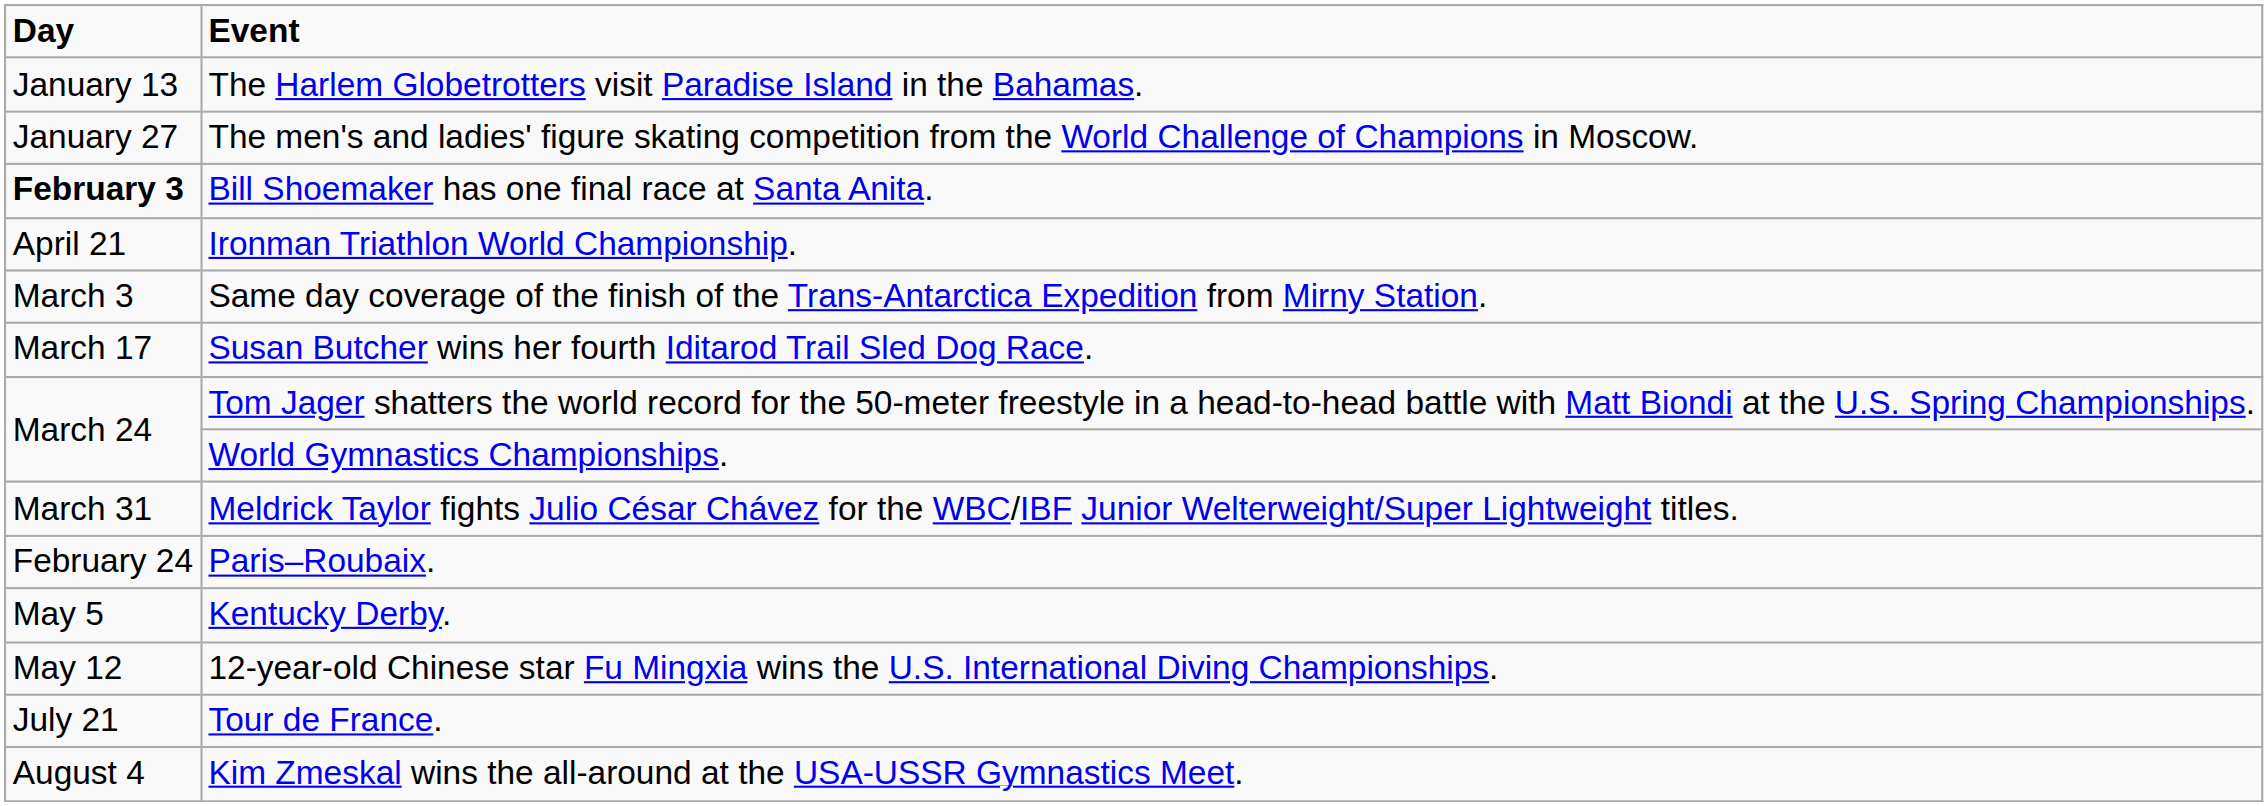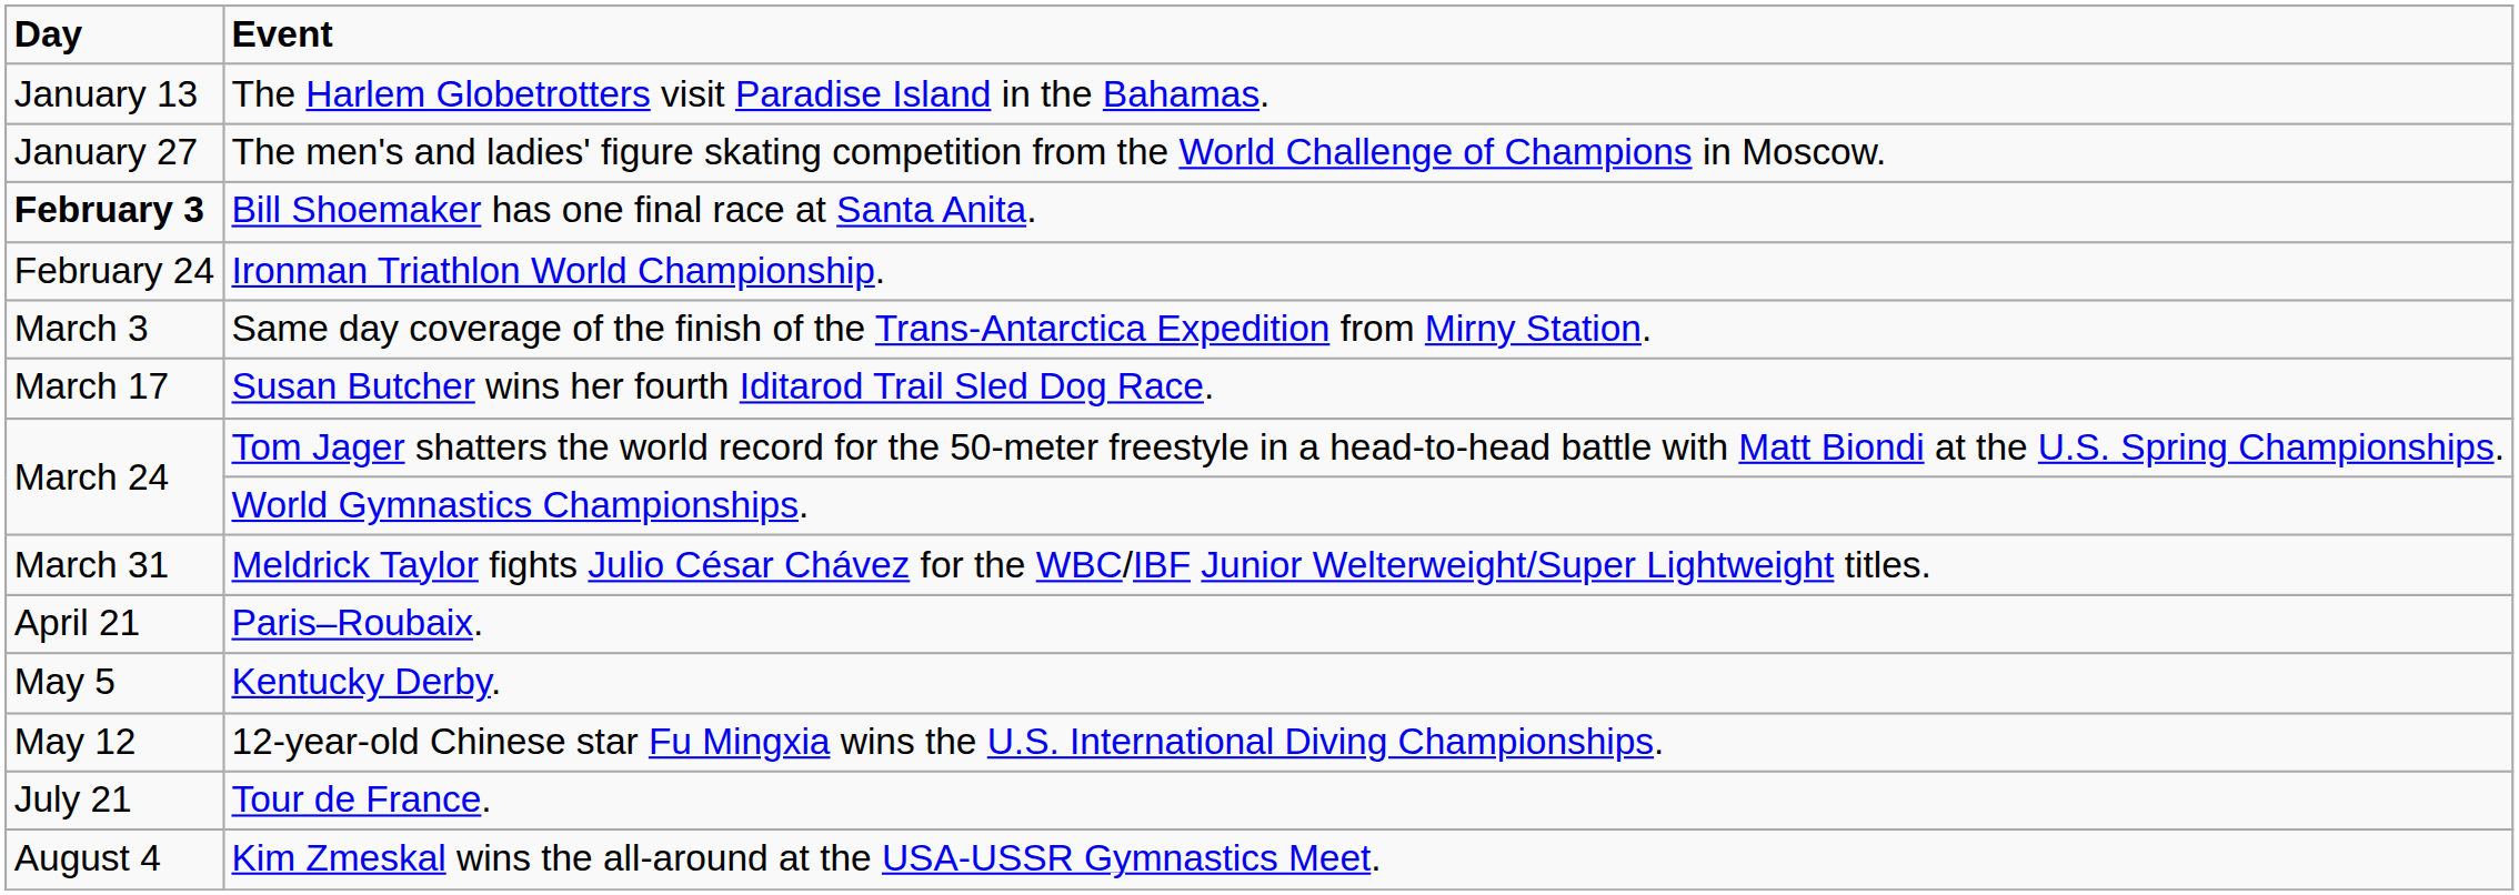Ironman Triathlon World Championship. | Day: April 21 -> February 24
Paris–Roubaix. | Day: February 24 -> April 21
